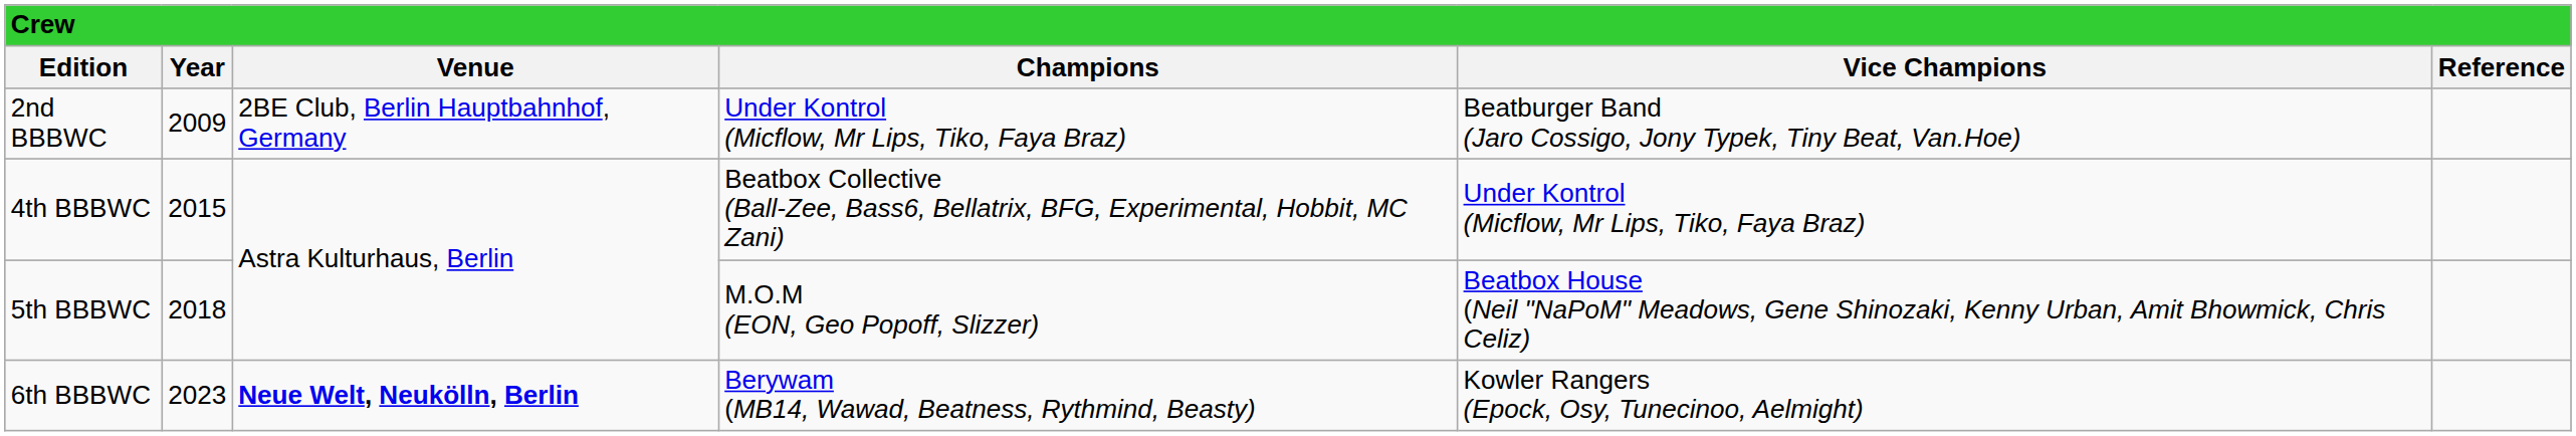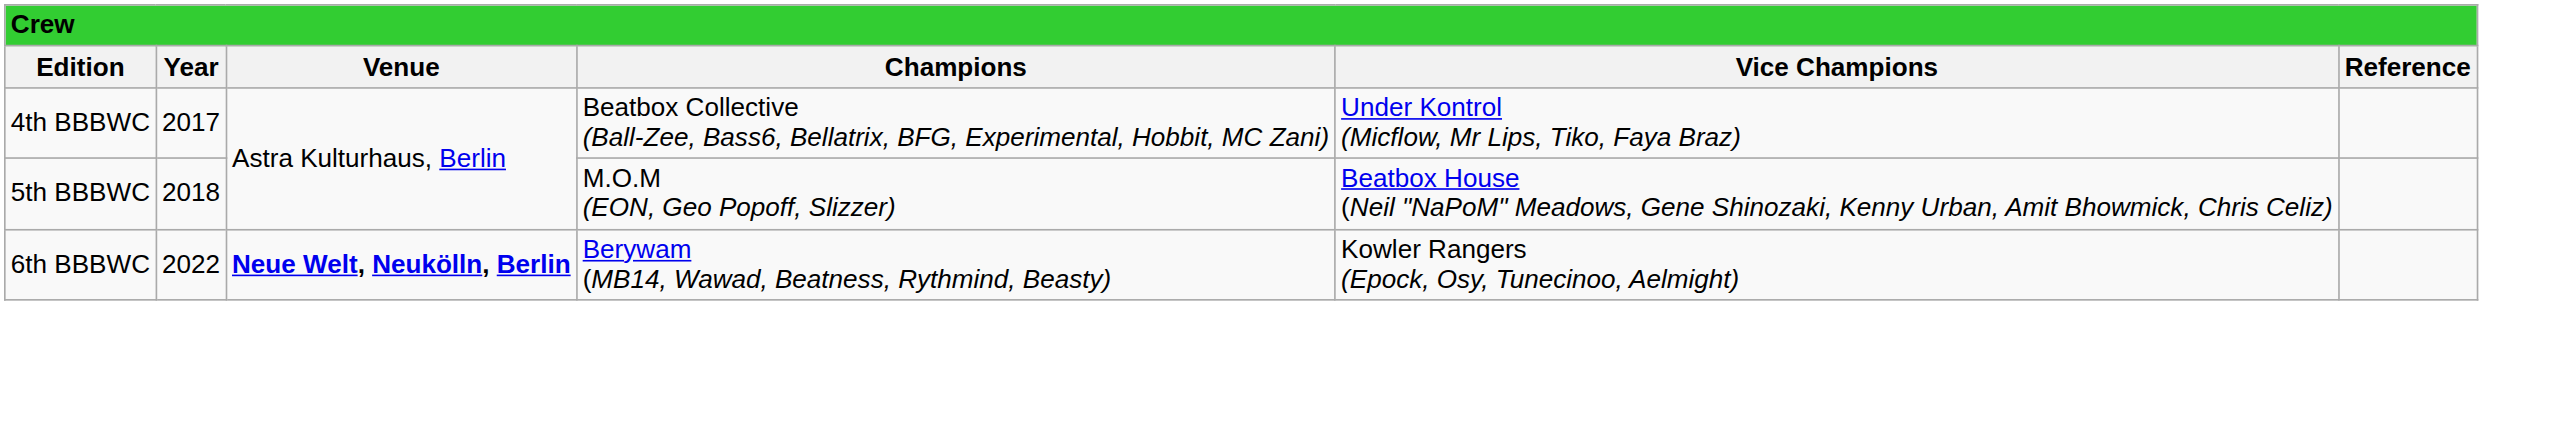- row: 2nd BBBWC | 2009 | 2BE Club, Berlin Hauptbahnhof, Germany | Under Kontrol (Micflow, Mr Lips, Tiko, Faya Braz) | Beatburger Band (Jaro Cossigo, Jony Typek, Tiny Beat, Van.Hoe)
4th BBBWC | column 2: 2015 -> 2017
6th BBBWC | column 2: 2023 -> 2022
